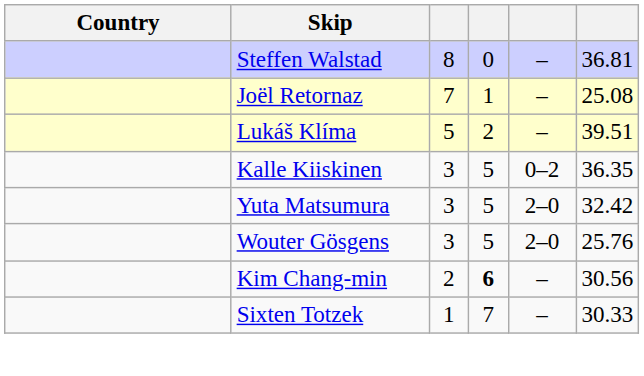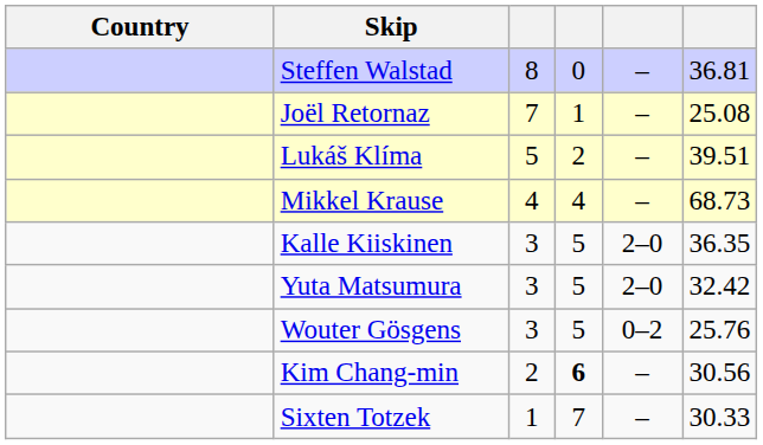+ row: Mikkel Krause | 4 | 4 | – | 68.73
Kalle Kiiskinen | column 5: 0–2 -> 2–0
Wouter Gösgens | column 5: 2–0 -> 0–2
